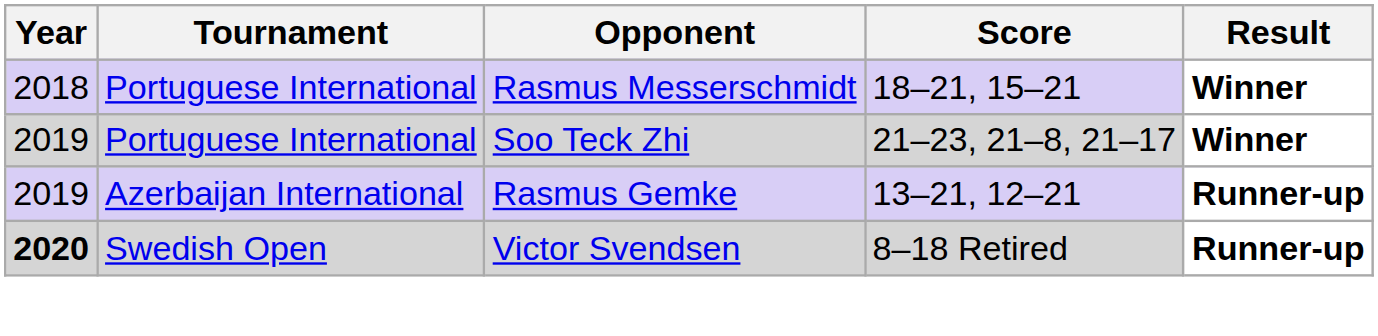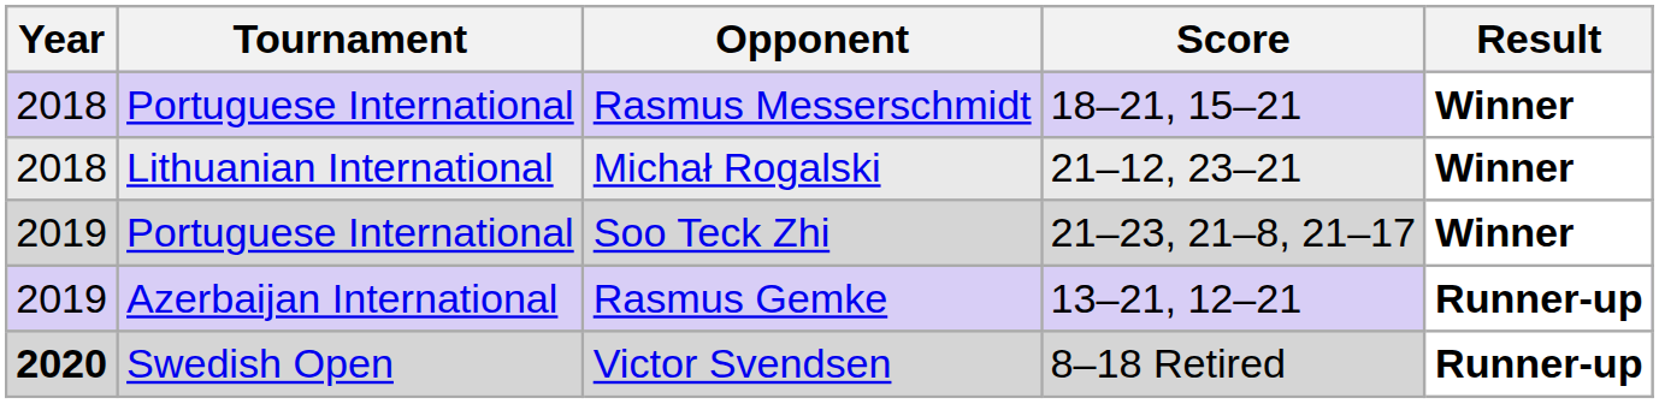+ row: 2018 | Lithuanian International | Michał Rogalski | 21–12, 23–21 | Winner
